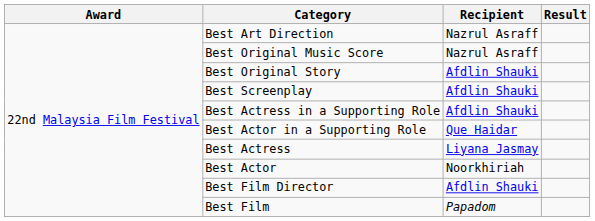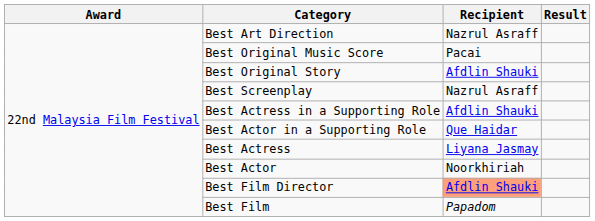Best Original Music Score | Recipient: Nazrul Asraff -> Pacai
Best Screenplay | Recipient: Afdlin Shauki -> Nazrul Asraff
Best Film Director | Recipient: no background -> lightsalmon background
